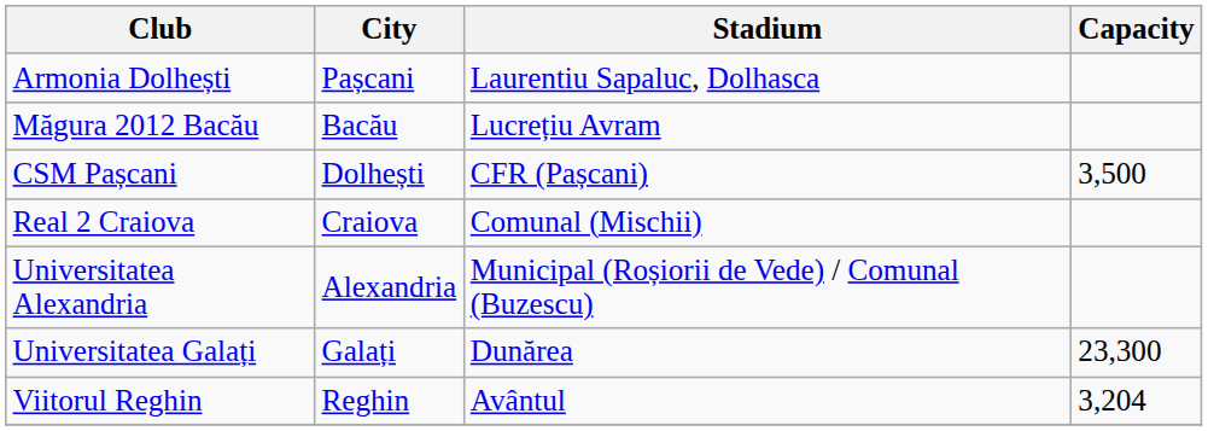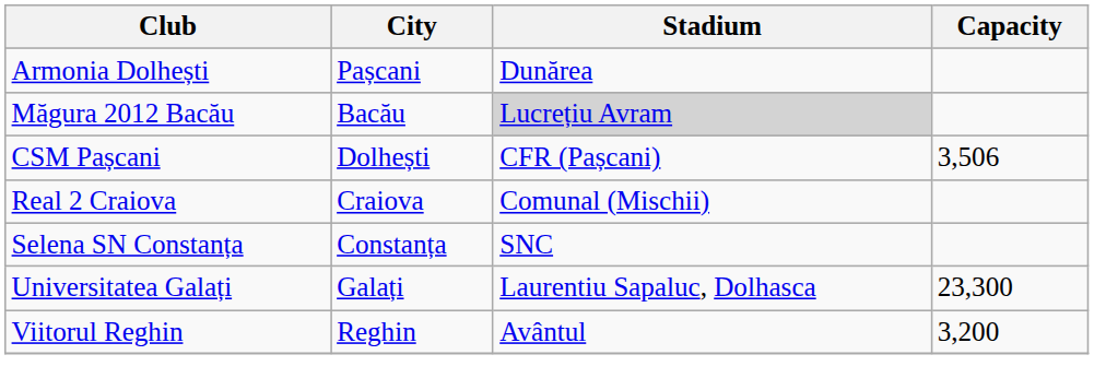Armonia Dolhești | Stadium: Laurentiu Sapaluc, Dolhasca -> Dunărea
Măgura 2012 Bacău | Stadium: no background -> lightgrey background
CSM Pașcani | Capacity: 3,500 -> 3,506
+ row: Selena SN Constanța | Constanța | SNC
- row: Universitatea Alexandria | Alexandria | Municipal (Roșiorii de Vede) / Comunal (Buzescu)
Universitatea Galați | Stadium: Dunărea -> Laurentiu Sapaluc, Dolhasca
Viitorul Reghin | Capacity: 3,204 -> 3,200
